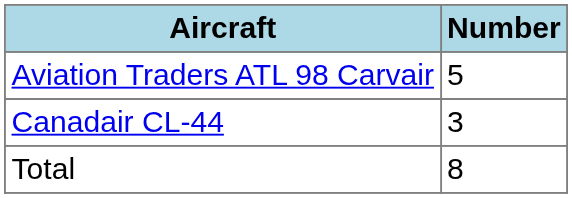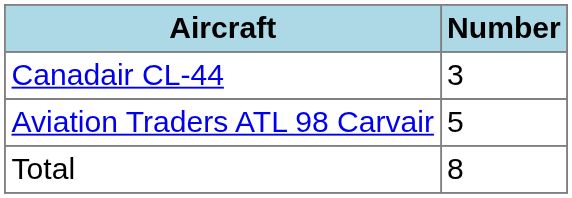rows swapped: Canadair CL-44 <-> Aviation Traders ATL 98 Carvair
